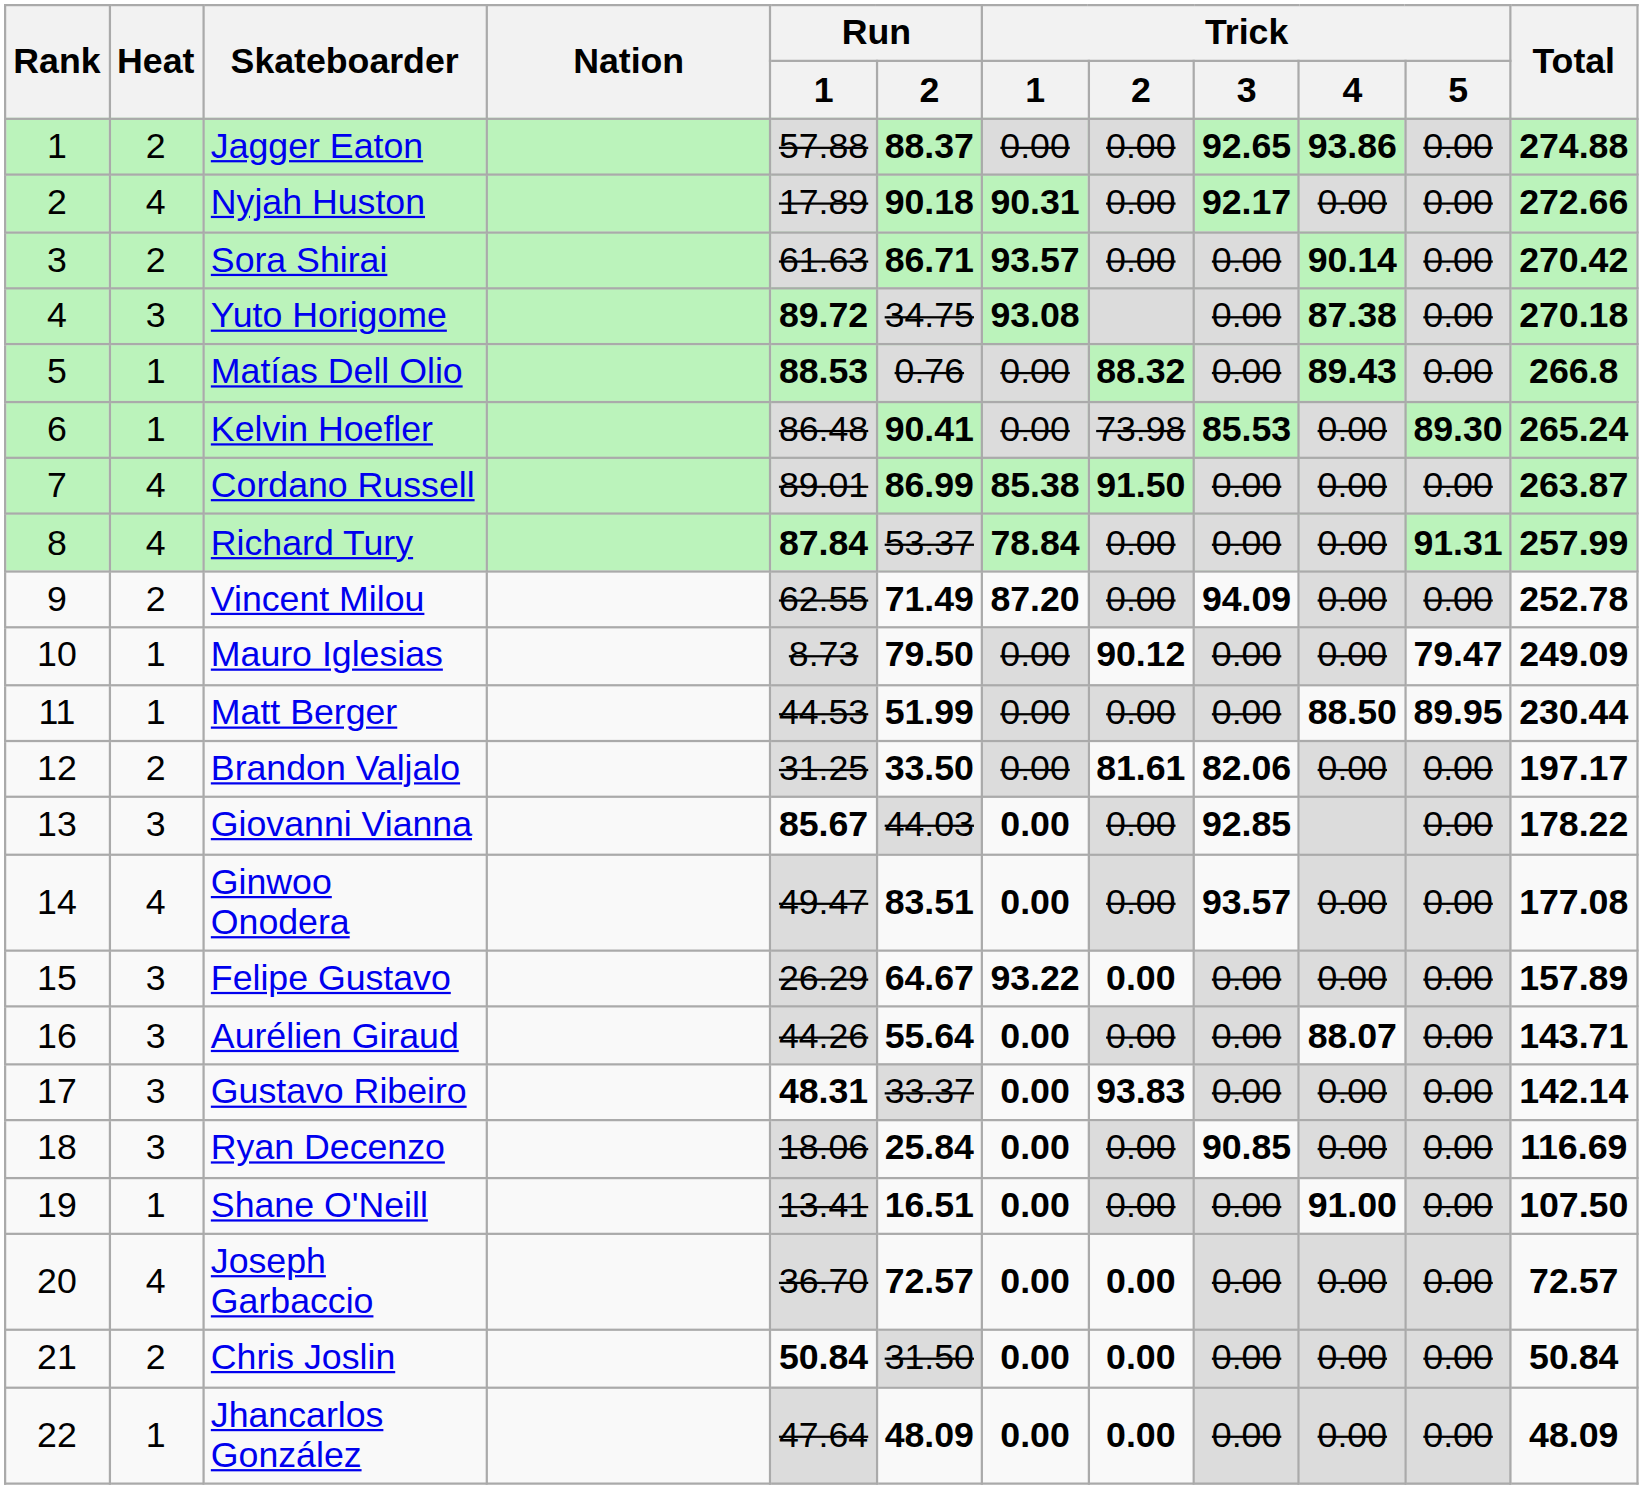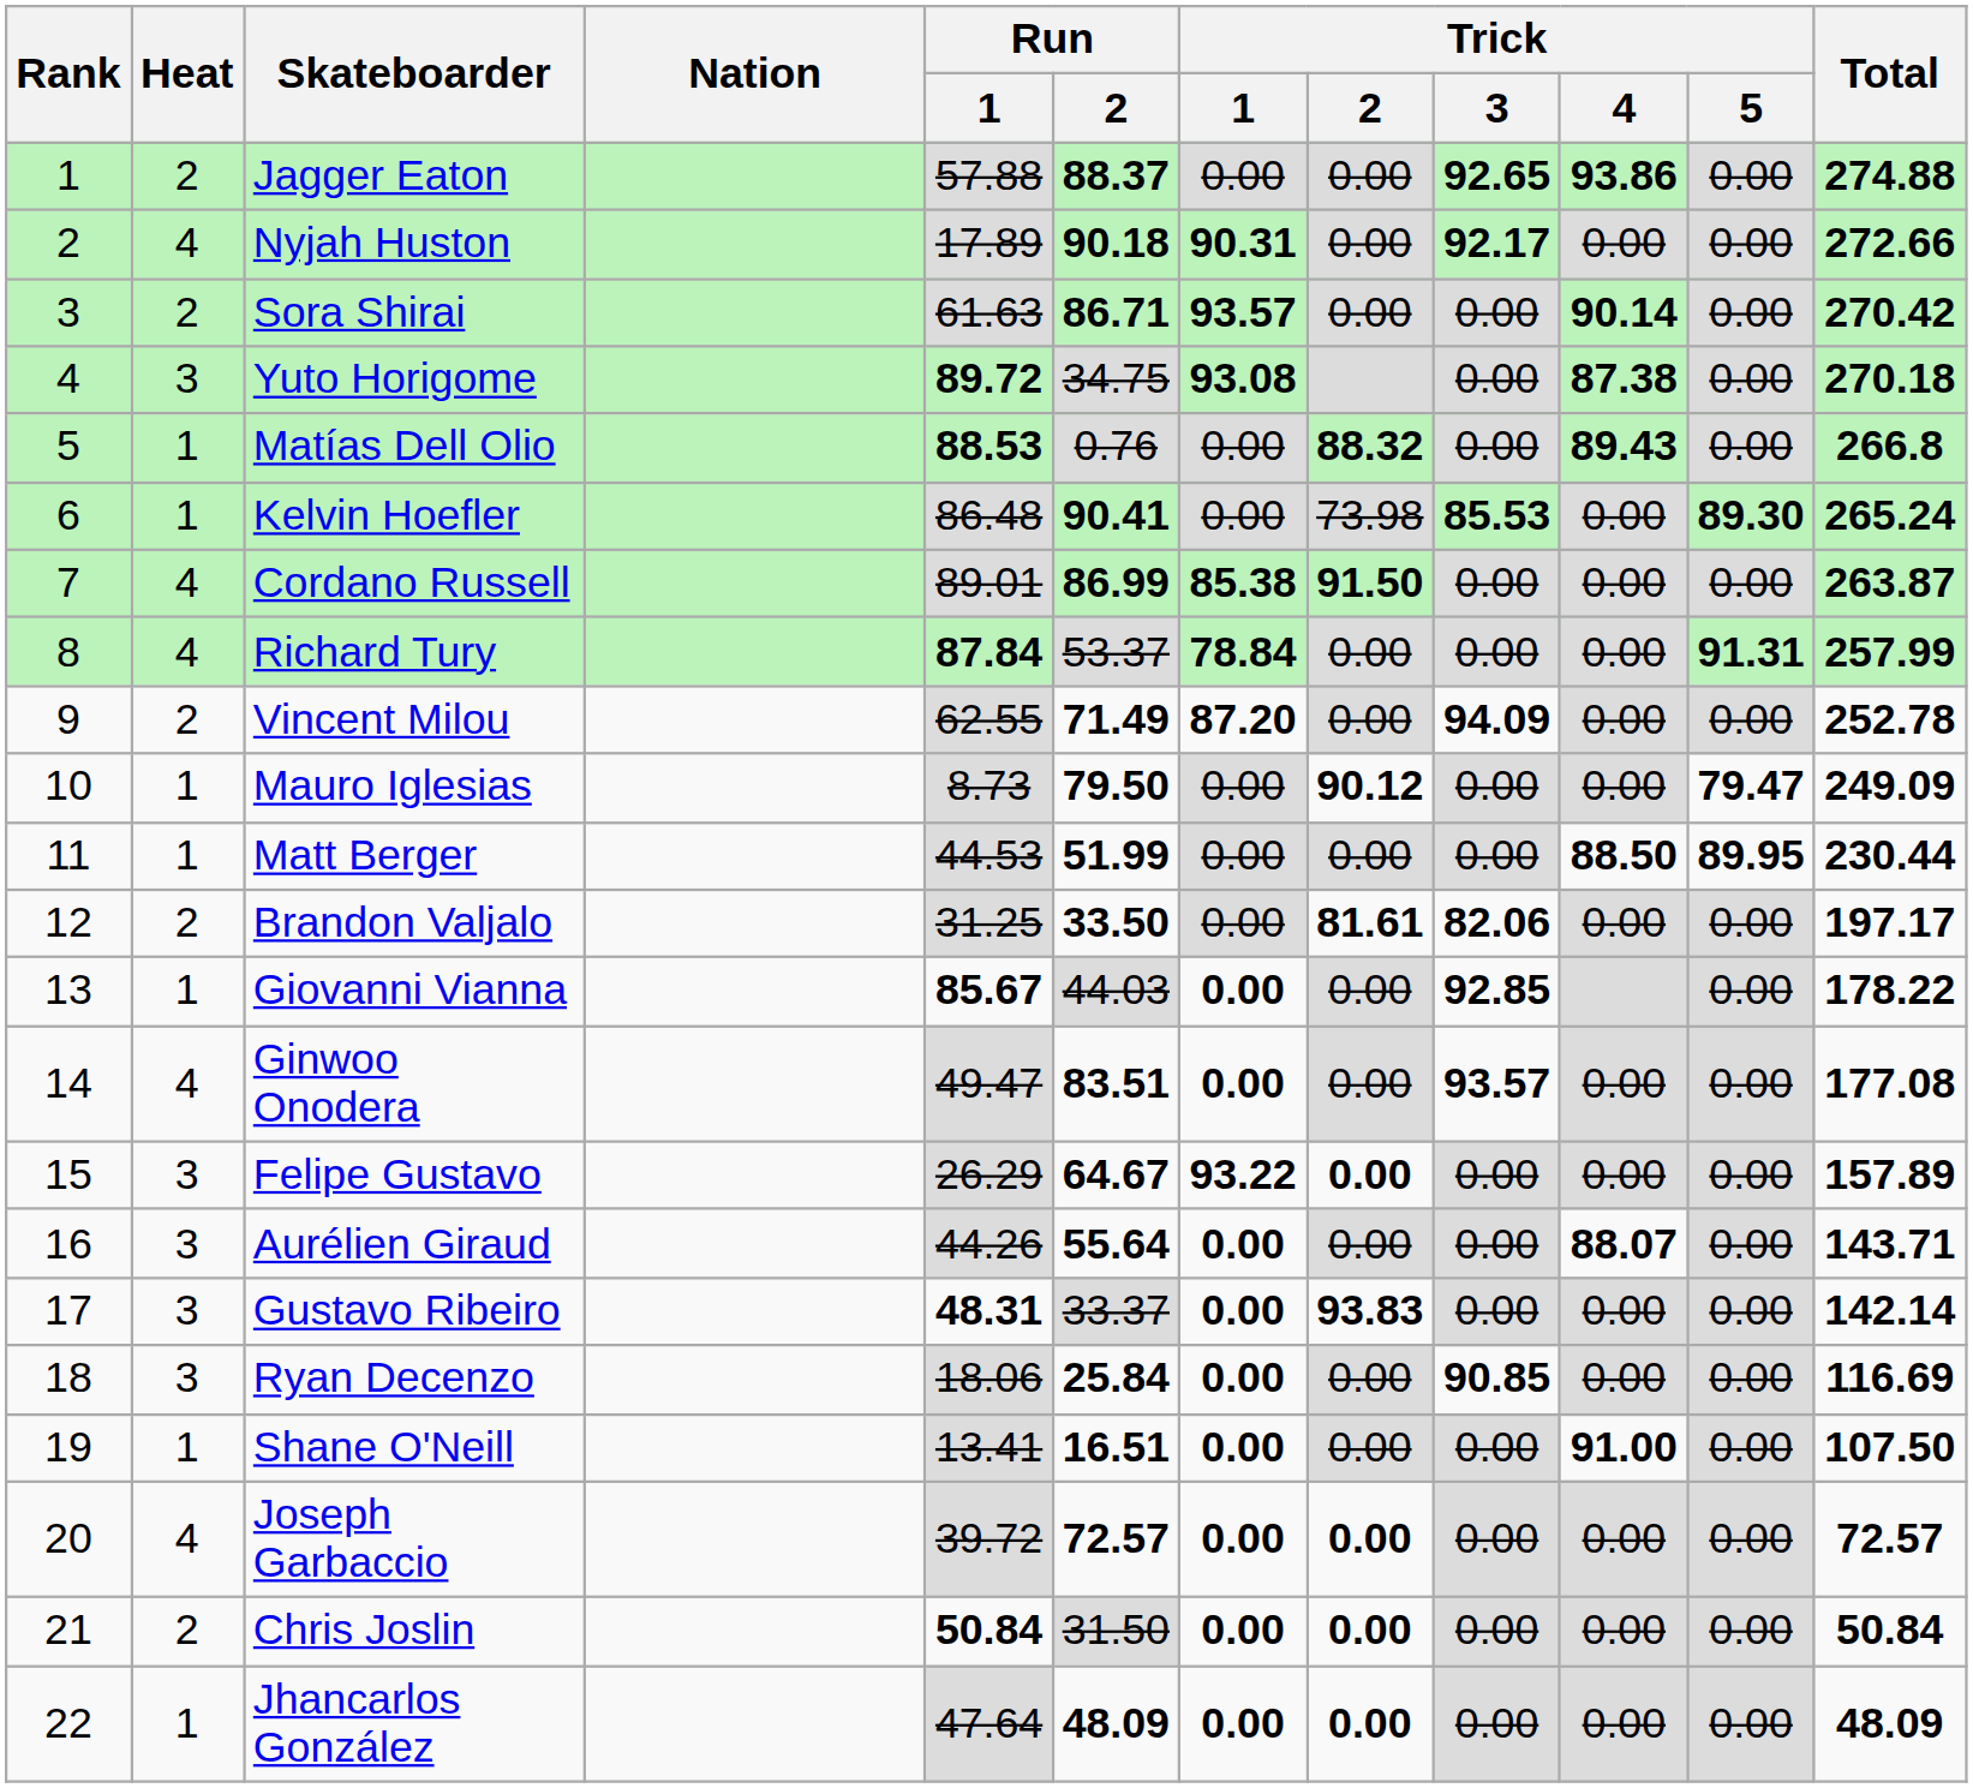Giovanni Vianna | Heat: 3 -> 1
Joseph Garbaccio | Run / 1: 36.70 -> 39.72
